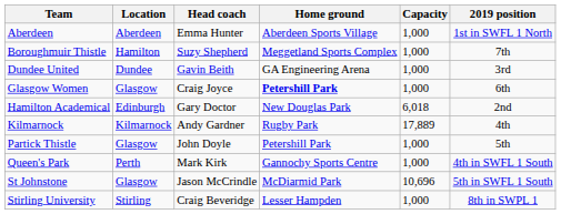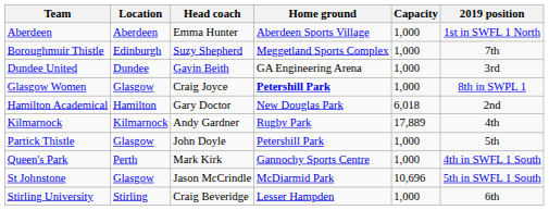Boroughmuir Thistle | Location: Hamilton -> Edinburgh
Glasgow Women | 2019 position: 6th -> 8th in SWPL 1
Hamilton Academical | Location: Edinburgh -> Hamilton
Stirling University | 2019 position: 8th in SWPL 1 -> 6th
